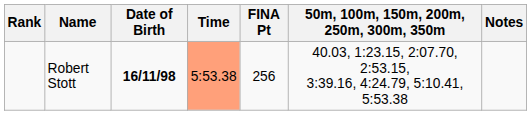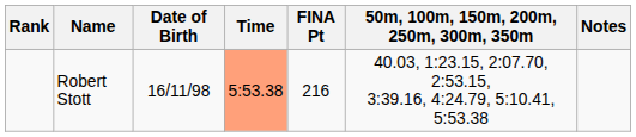Robert Stott | Date of Birth: bold -> normal
Robert Stott | FINA Pt: 256 -> 216
